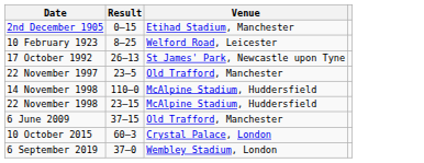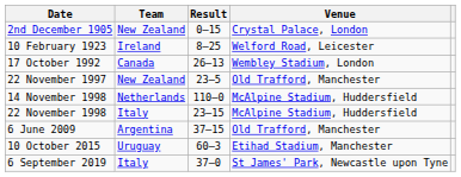+ column: Team | New Zealand | Ireland | Canada | New Zealand | Netherlands | Italy | Argentina | Uruguay | Italy
2nd December 1905 | Venue: Etihad Stadium, Manchester -> Crystal Palace, London
17 October 1992 | Venue: St James' Park, Newcastle upon Tyne -> Wembley Stadium, London
10 October 2015 | Venue: Crystal Palace, London -> Etihad Stadium, Manchester
6 September 2019 | Venue: Wembley Stadium, London -> St James' Park, Newcastle upon Tyne
